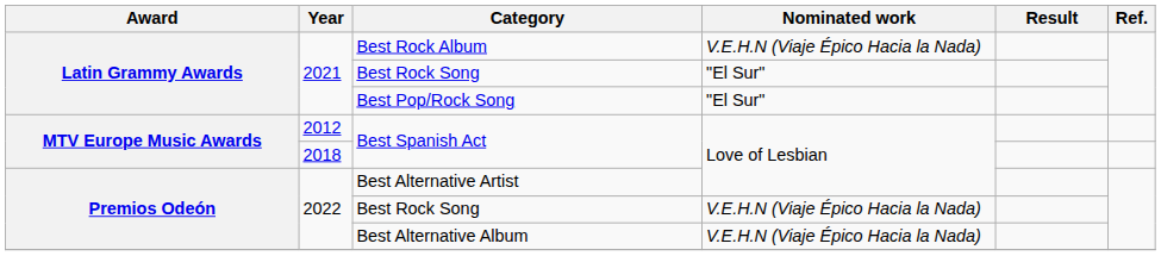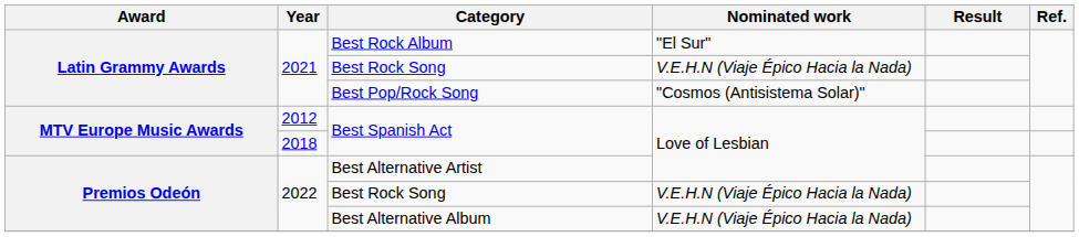Best Rock Album | Nominated work: V.E.H.N (Viaje Épico Hacia la Nada) -> "El Sur"
2021 / Best Rock Song | Nominated work: "El Sur" -> V.E.H.N (Viaje Épico Hacia la Nada)
Best Pop/Rock Song | Nominated work: "El Sur" -> "Cosmos (Antisistema Solar)"
